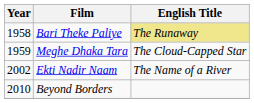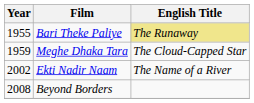Bari Theke Paliye | Year: 1958 -> 1955
Beyond Borders | Year: 2010 -> 2008
